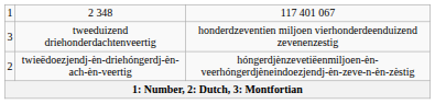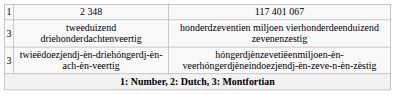twieëdoezjendj-èn-driehóngerdj-èn-ach-èn-veertig | column 1: 2 -> 3
